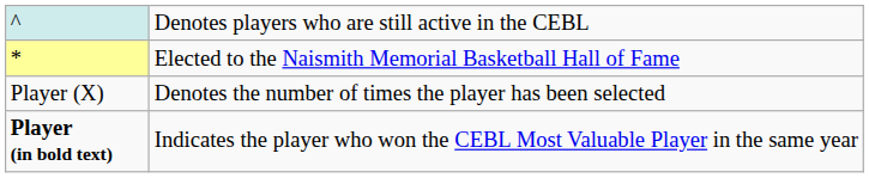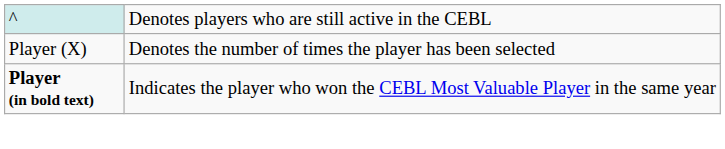- row: * | Elected to the Naismith Memorial Basketball Hall of Fame
